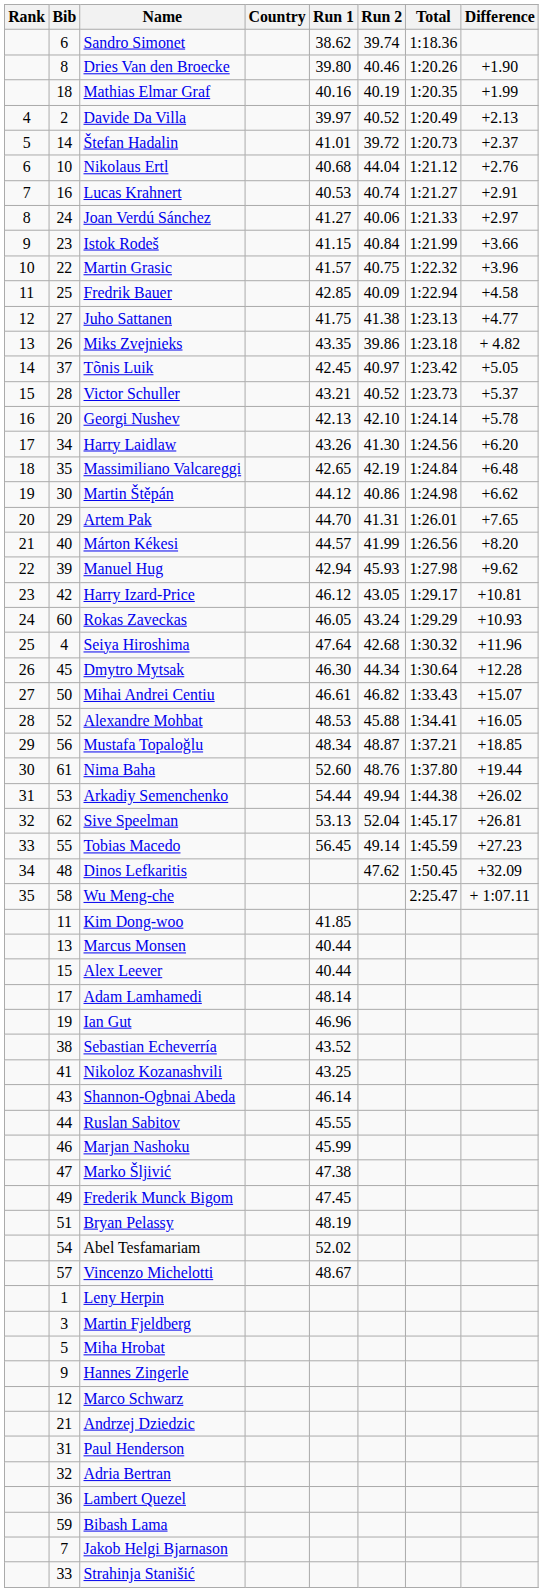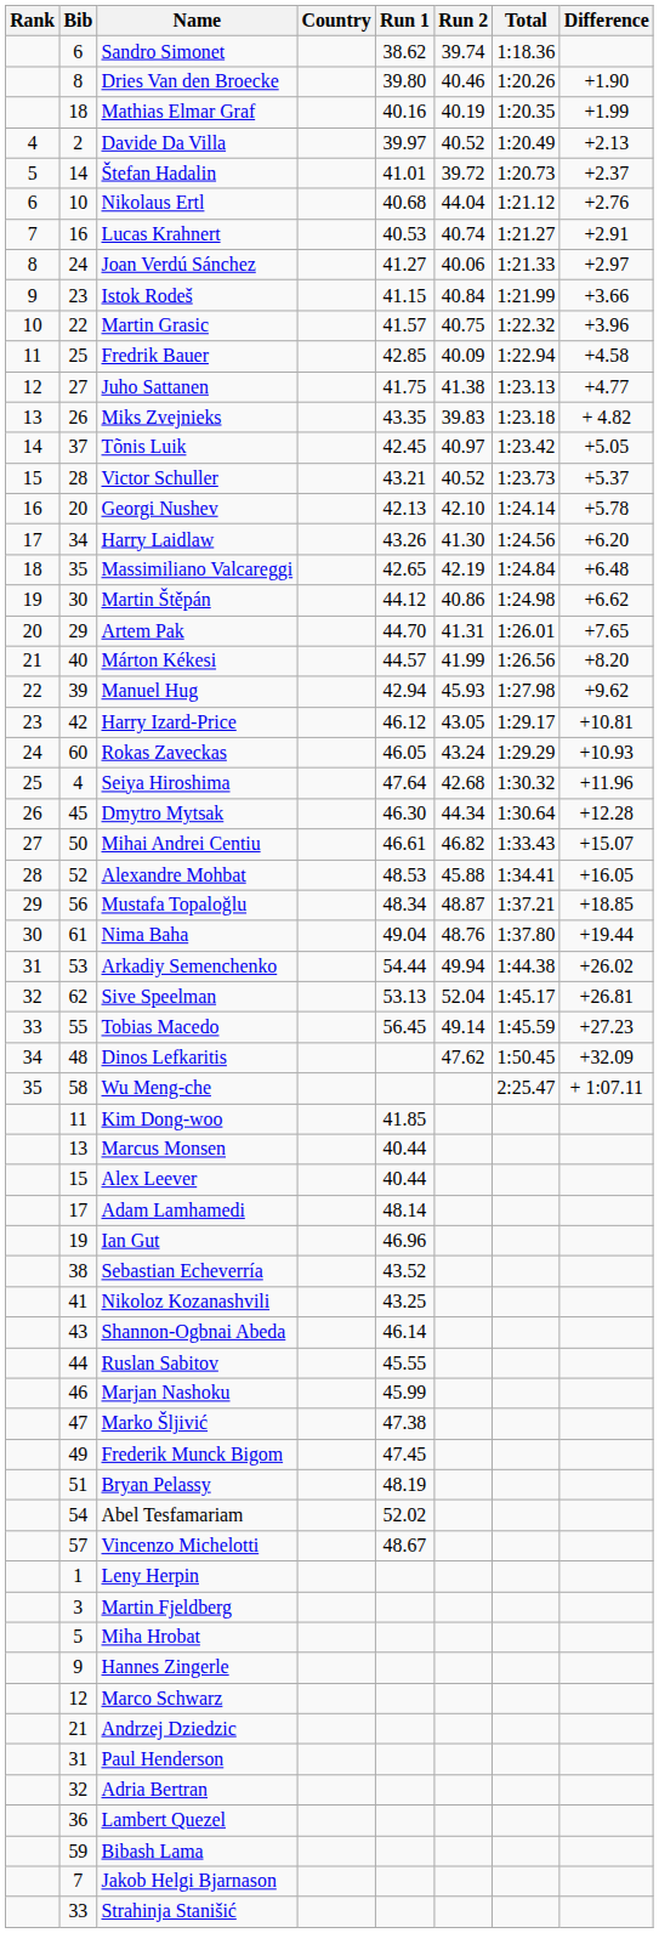Miks Zvejnieks | Run 2: 39.86 -> 39.83
Nima Baha | Run 1: 52.60 -> 49.04
